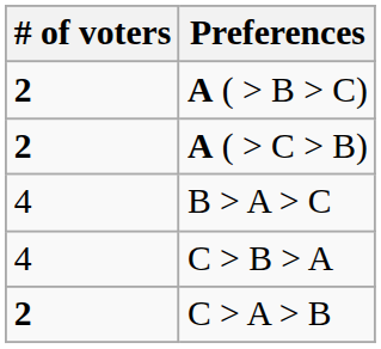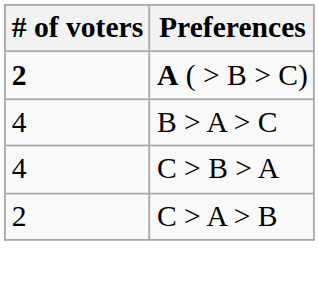- row: 2 | A ( > C > B)
C > A > B | # of voters: bold -> normal
